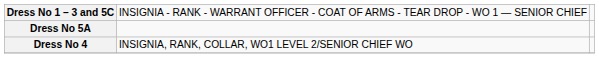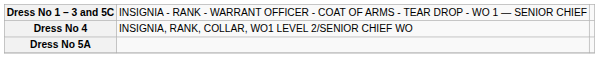rows swapped: Dress No 5A <-> Dress No 4
